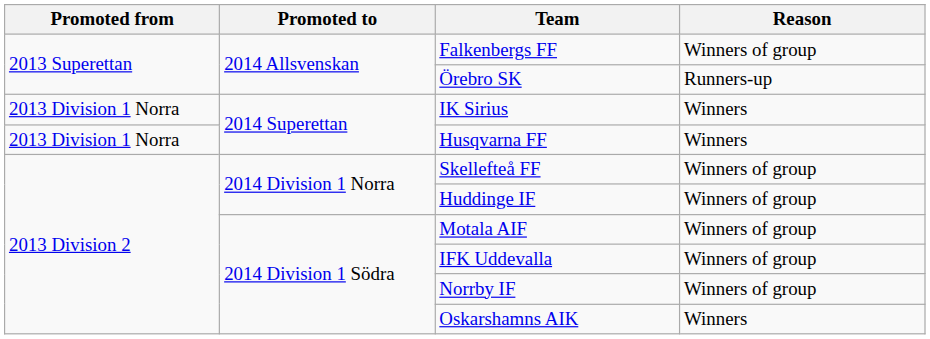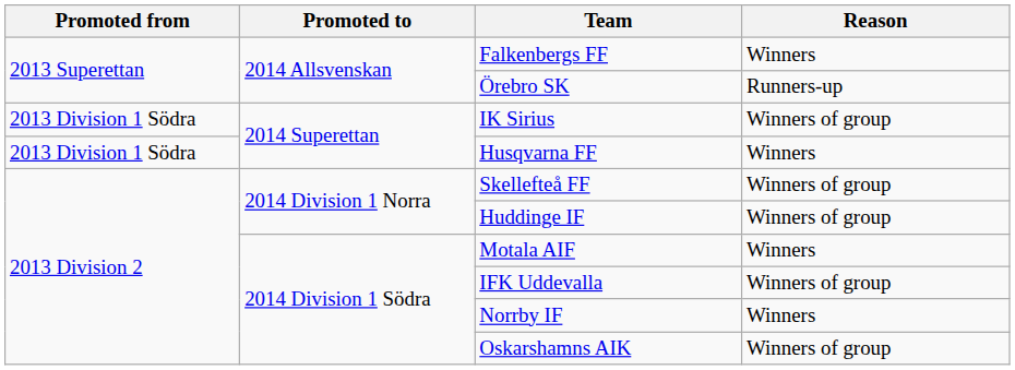Falkenbergs FF | Reason: Winners of group -> Winners
IK Sirius | Promoted from: 2013 Division 1 Norra -> 2013 Division 1 Södra
IK Sirius | Reason: Winners -> Winners of group
Husqvarna FF | Promoted from: 2013 Division 1 Norra -> 2013 Division 1 Södra
Motala AIF | Reason: Winners of group -> Winners
Norrby IF | Reason: Winners of group -> Winners
Oskarshamns AIK | Reason: Winners -> Winners of group
